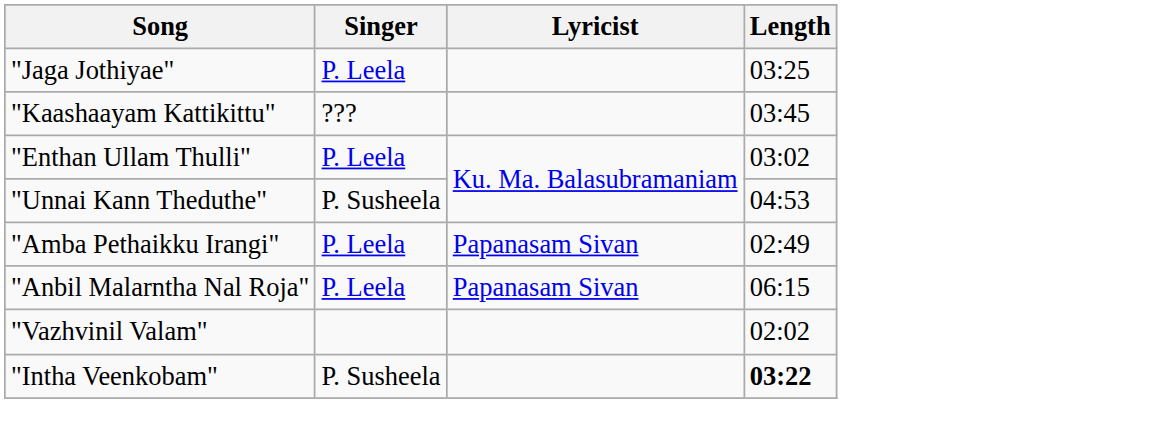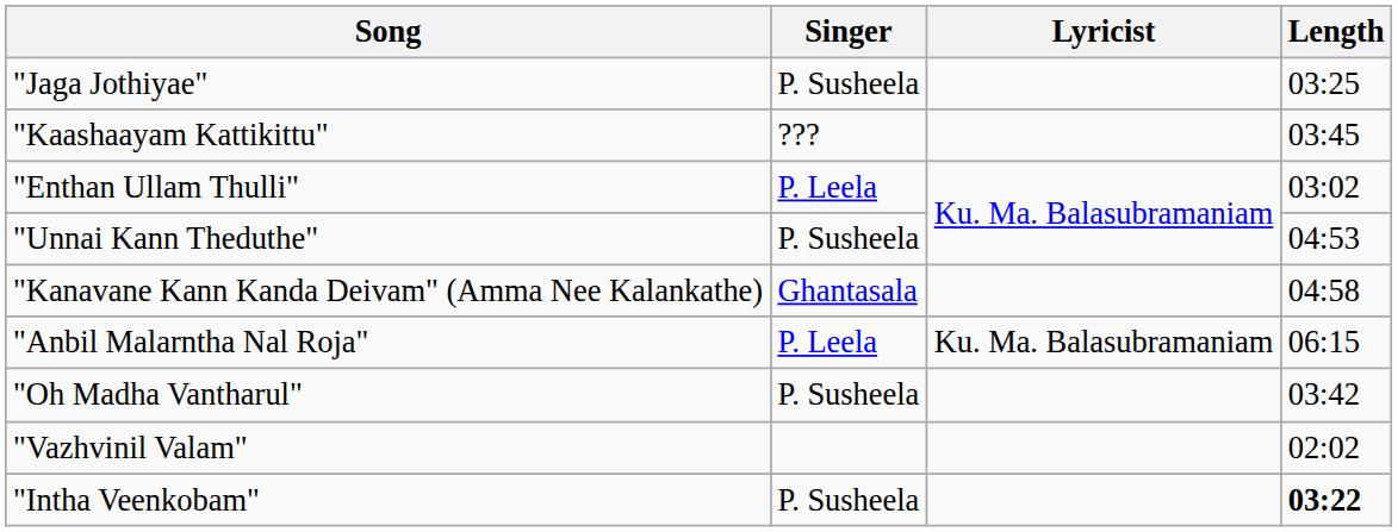"Jaga Jothiyae" | Singer: P. Leela -> P. Susheela
- row: "Amba Pethaikku Irangi" | P. Leela | Papanasam Sivan | 02:49
+ row: "Kanavane Kann Kanda Deivam" (Amma Nee Kalankathe) | Ghantasala | 04:58
"Anbil Malarntha Nal Roja" | Lyricist: Papanasam Sivan -> Ku. Ma. Balasubramaniam
+ row: "Oh Madha Vantharul" | P. Susheela | 03:42
